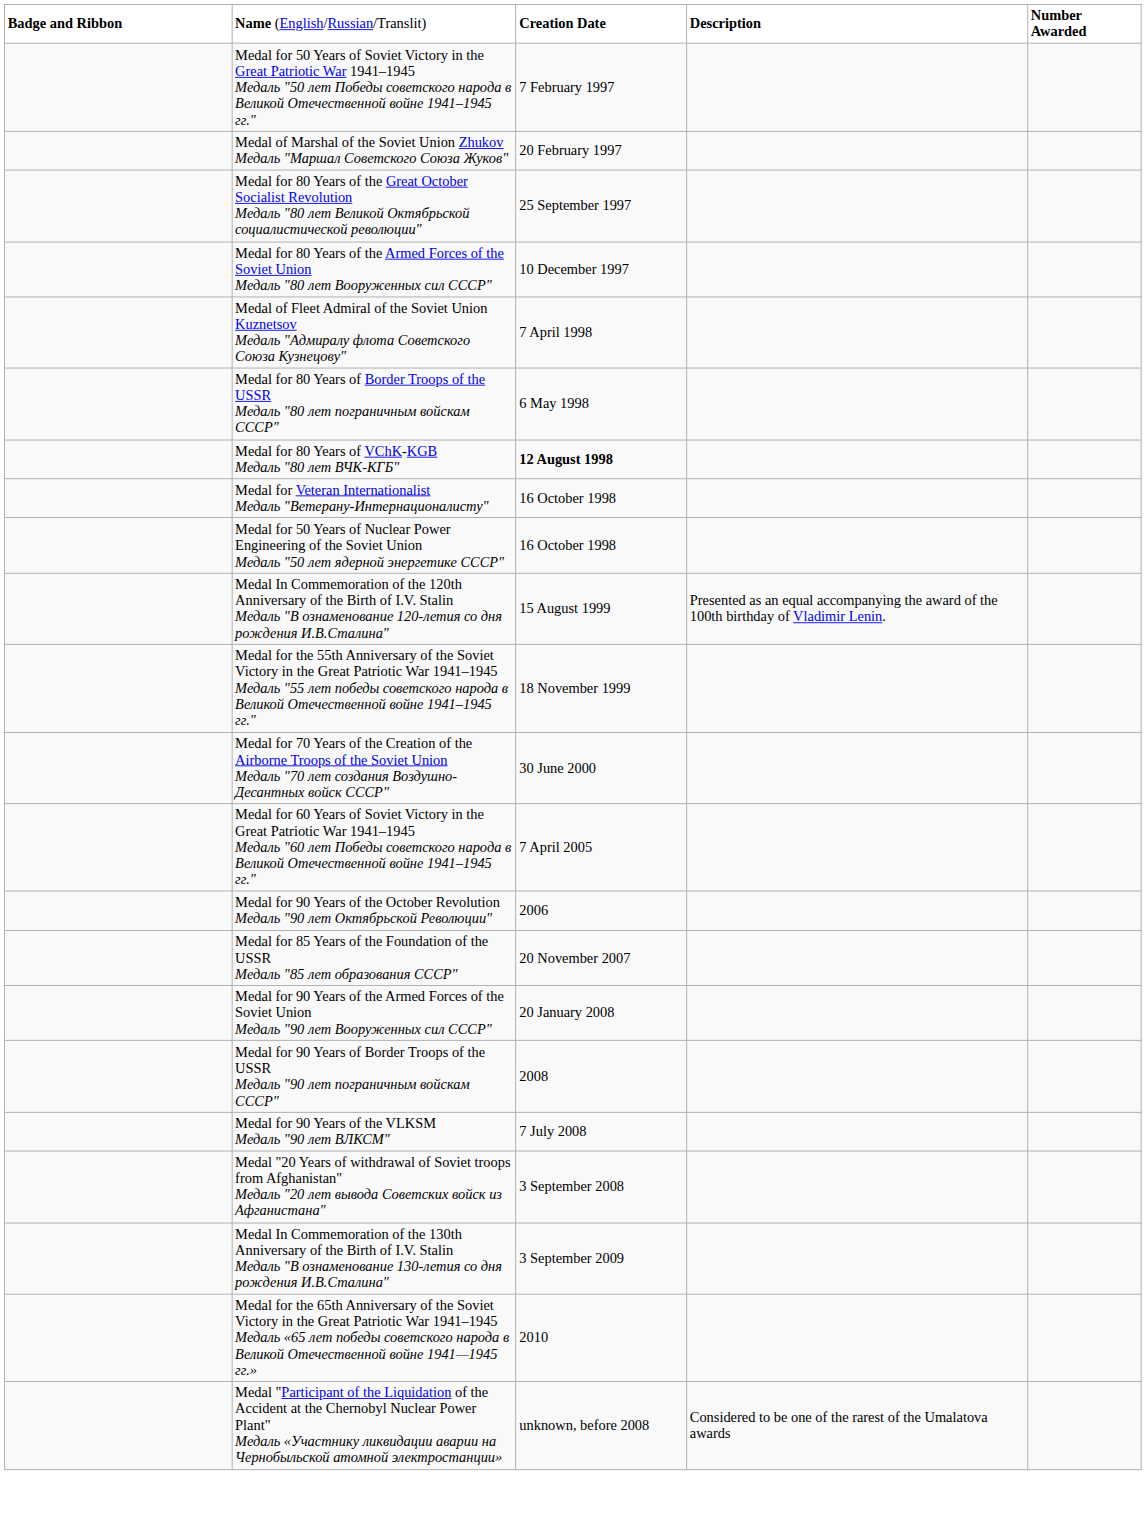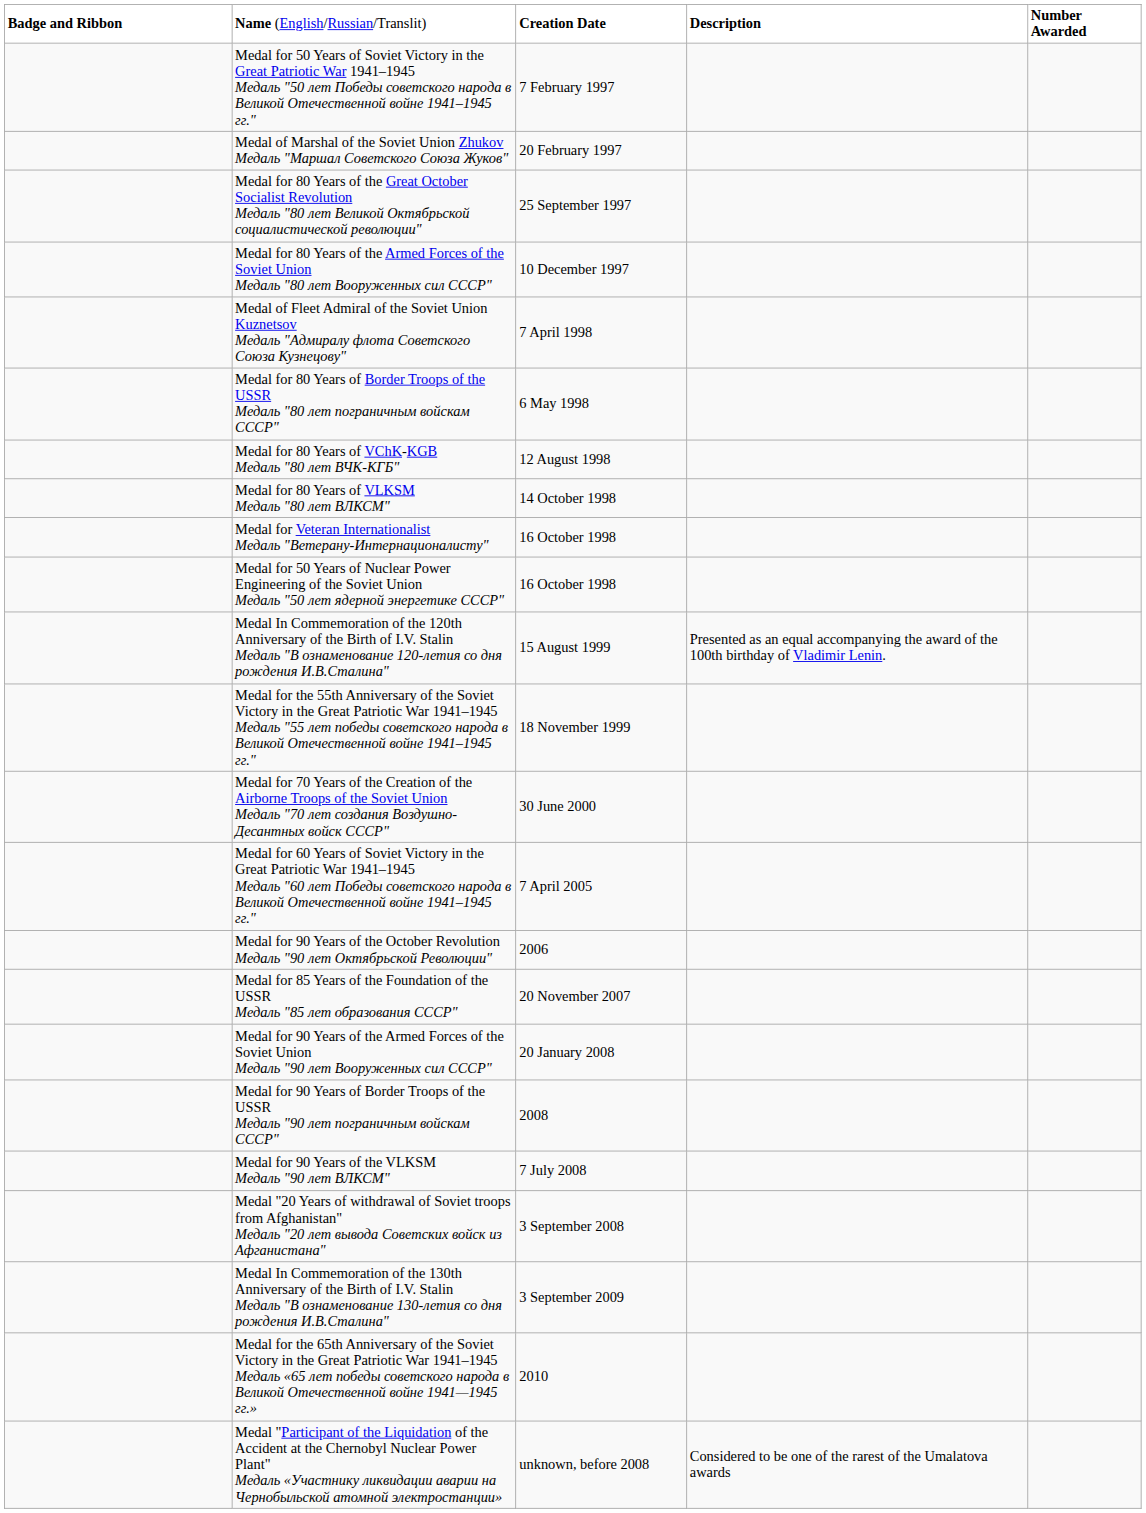Medal for 80 Years of VChK-KGB Медаль "80 лет ВЧК-КГБ" | column 3: bold -> normal
+ row: Medal for 80 Years of VLKSM Медаль "80 лет ВЛКСМ" | 14 October 1998
